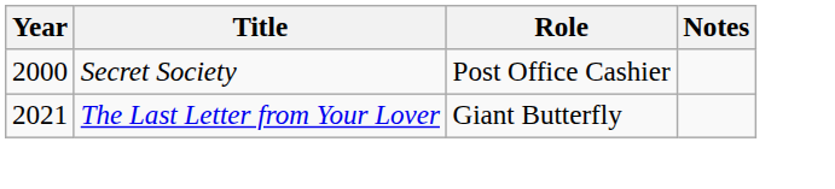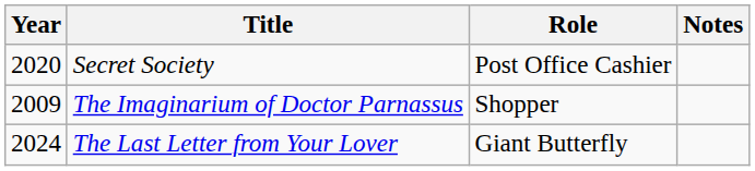Secret Society | Year: 2000 -> 2020
+ row: 2009 | The Imaginarium of Doctor Parnassus | Shopper
The Last Letter from Your Lover | Year: 2021 -> 2024
